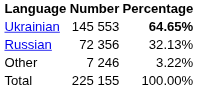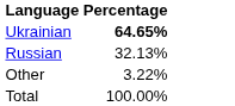- column: Number | 145 553 | 72 356 | 7 246 | 225 155
